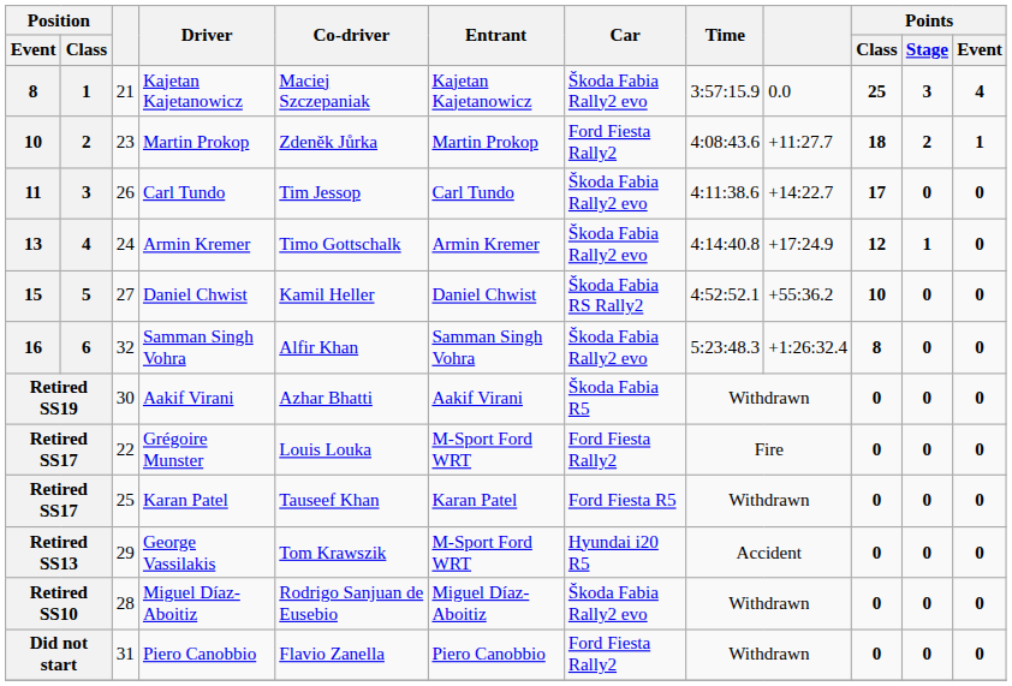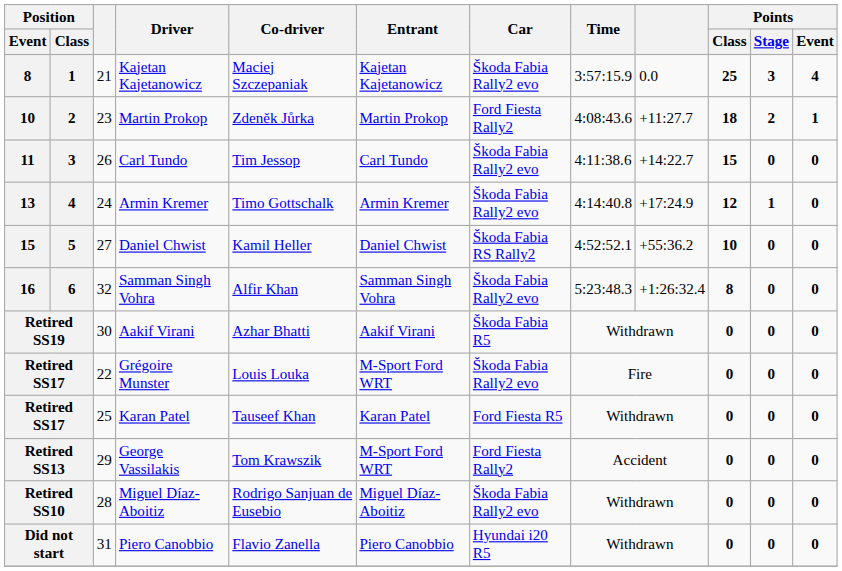11 | Points / Class: 17 -> 15
Retired SS17 / Grégoire Munster | Car: Ford Fiesta Rally2 -> Škoda Fabia Rally2 evo
Retired SS13 | Car: Hyundai i20 R5 -> Ford Fiesta Rally2
Did not start | Car: Ford Fiesta Rally2 -> Hyundai i20 R5
